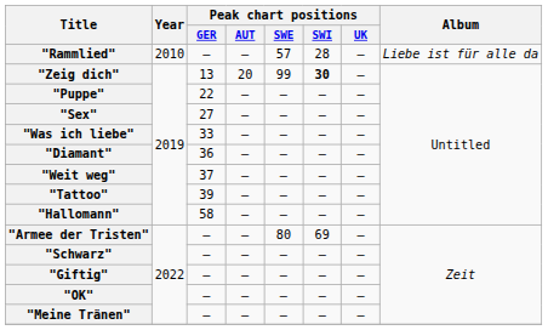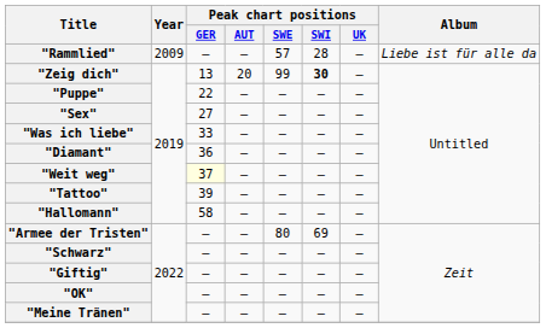"Rammlied" | Year: 2010 -> 2009
"Weit weg" | Peak chart positions / GER: no background -> lightyellow background
